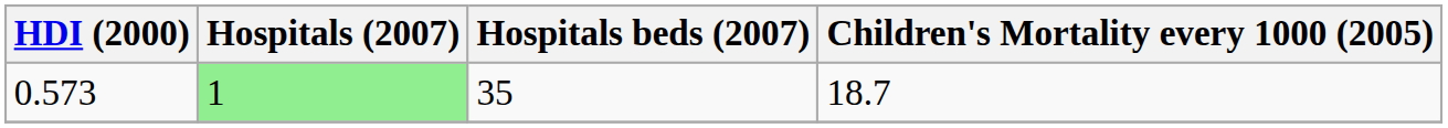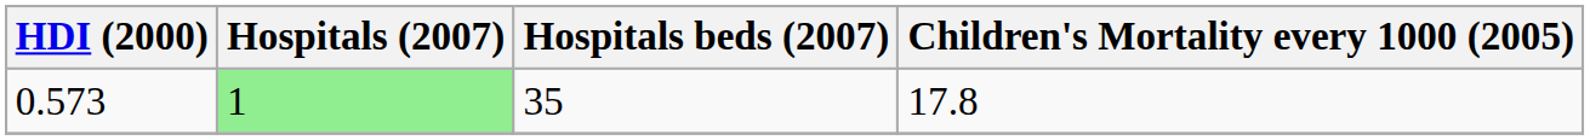0.573 | Children's Mortality every 1000 (2005): 18.7 -> 17.8
